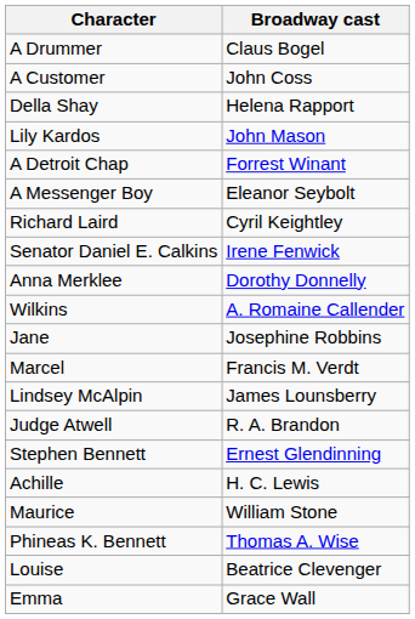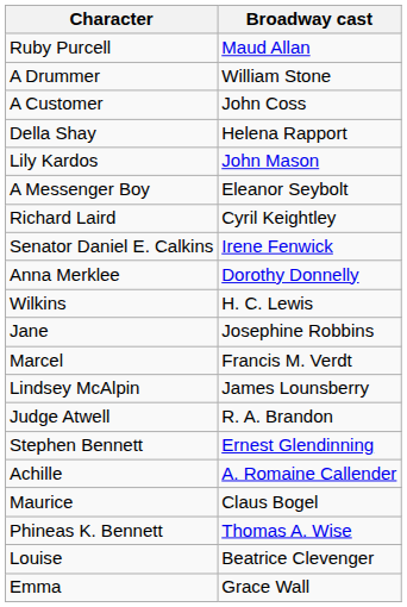+ row: Ruby Purcell | Maud Allan
A Drummer | Broadway cast: Claus Bogel -> William Stone
- row: A Detroit Chap | Forrest Winant
Wilkins | Broadway cast: A. Romaine Callender -> H. C. Lewis
Achille | Broadway cast: H. C. Lewis -> A. Romaine Callender
Maurice | Broadway cast: William Stone -> Claus Bogel
